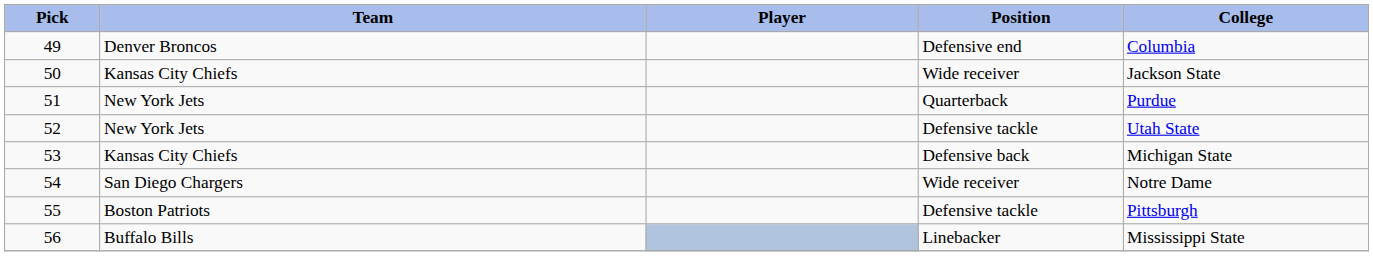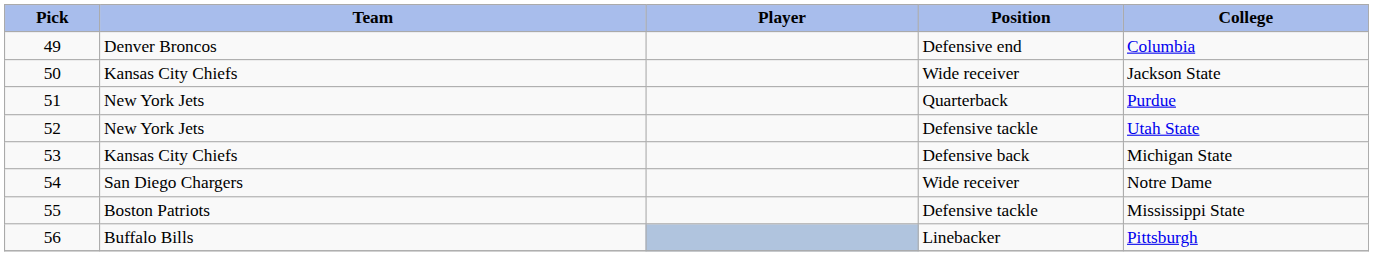55 | College: Pittsburgh -> Mississippi State
56 | College: Mississippi State -> Pittsburgh
